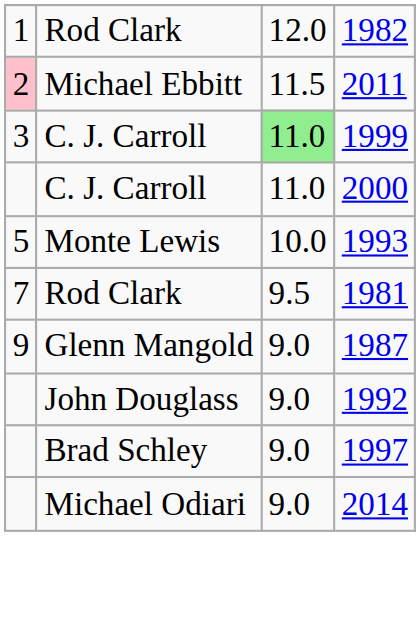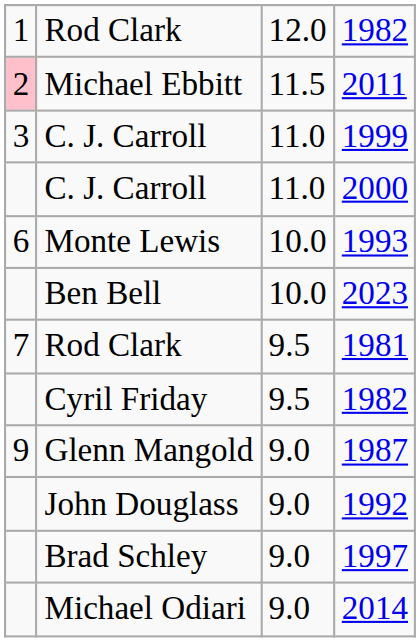1999 | column 3: lightgreen background -> no background
1993 | column 1: 5 -> 6
+ row: Ben Bell | 10.0 | 2023
+ row: Cyril Friday | 9.5 | 1982
